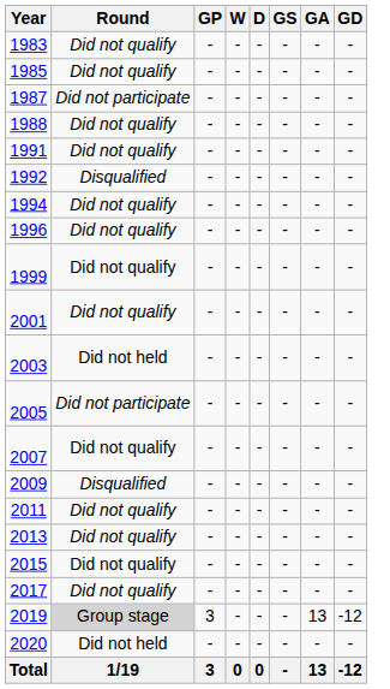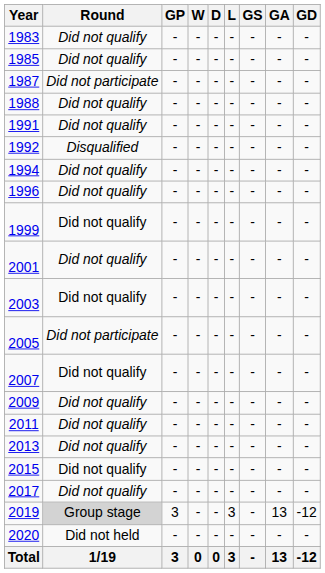+ column: L | - | - | - | - | - | - | - | - | - | - | - | - | - | - | - | - | - | - | 3 | - | 3
2003 | Round: Did not held -> Did not qualify
2009 | Round: Disqualified -> Did not qualify
